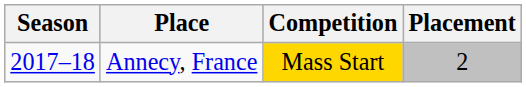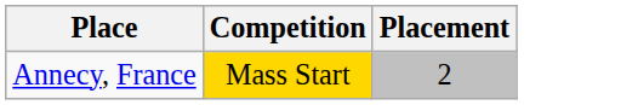- column: Season | 2017–18
